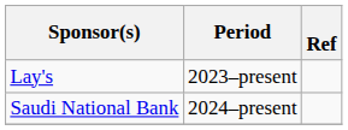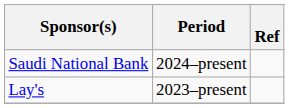rows swapped: Lay's <-> Saudi National Bank
